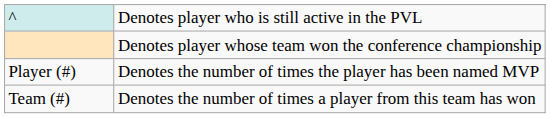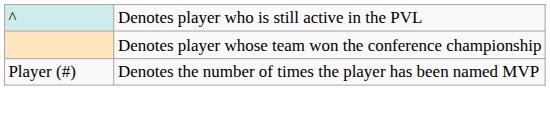- row: Team (#) | Denotes the number of times a player from this team has won
